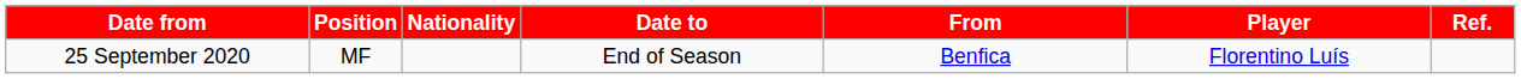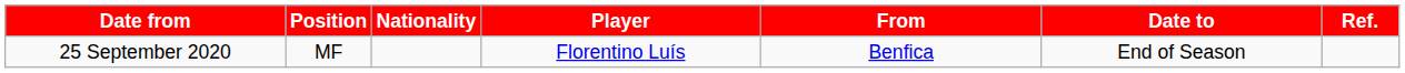columns swapped: Player <-> Date to
